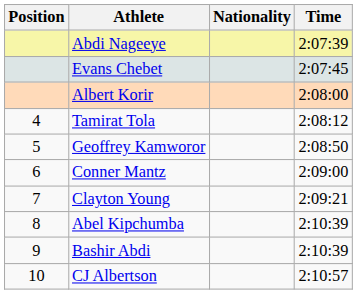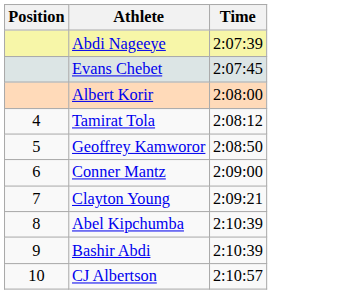- column: Nationality
